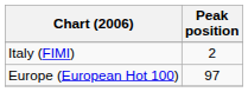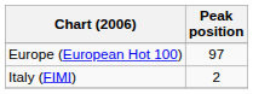rows swapped: Europe (European Hot 100) <-> Italy (FIMI)
